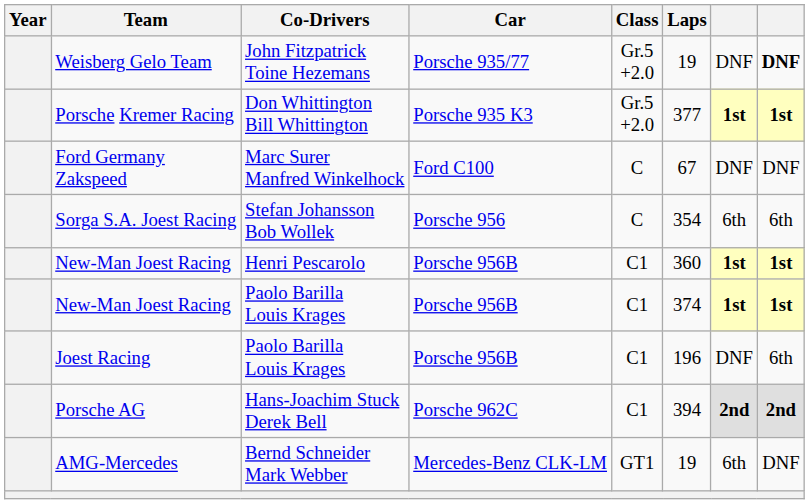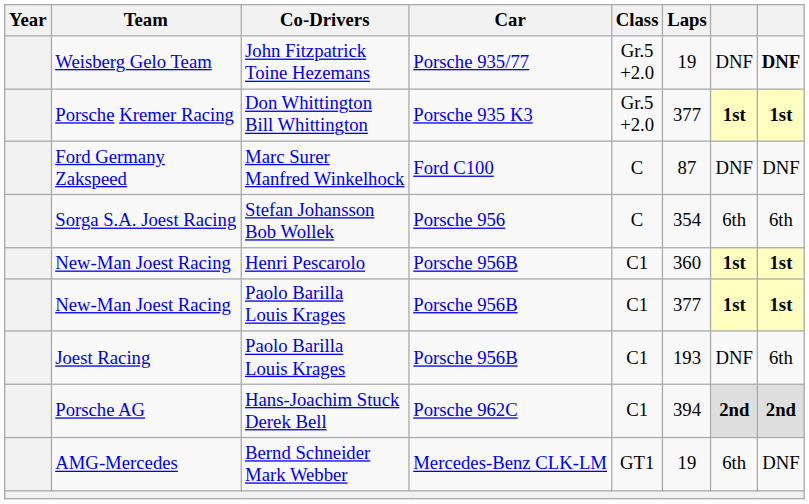Ford Germany Zakspeed | Laps: 67 -> 87
New-Man Joest Racing / Paolo Barilla Louis Krages | Laps: 374 -> 377
Joest Racing | Laps: 196 -> 193
